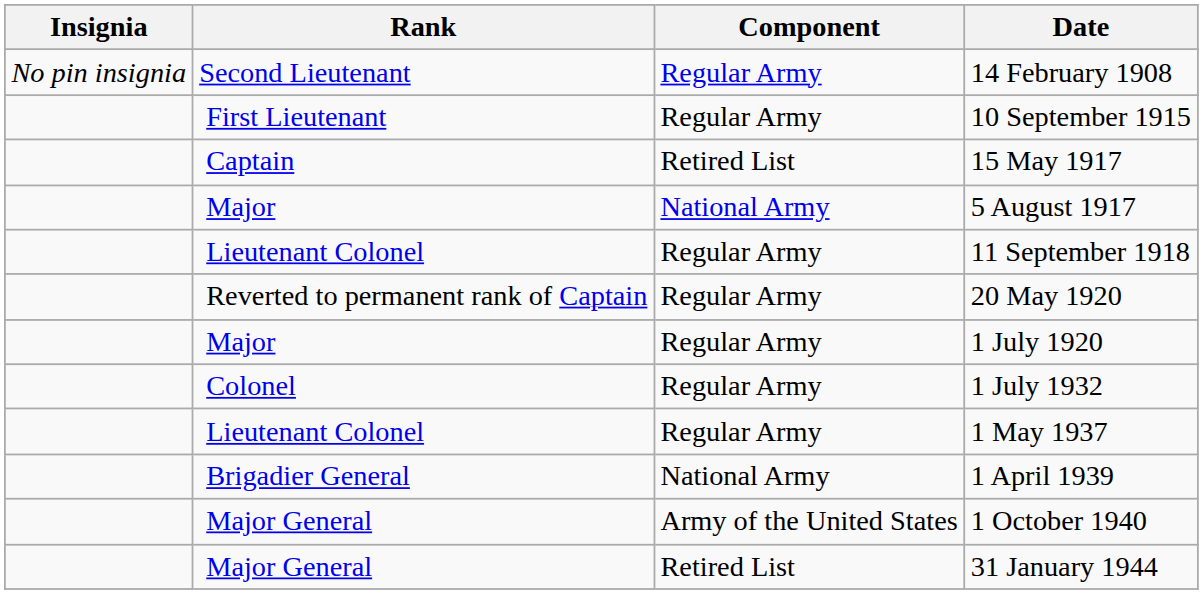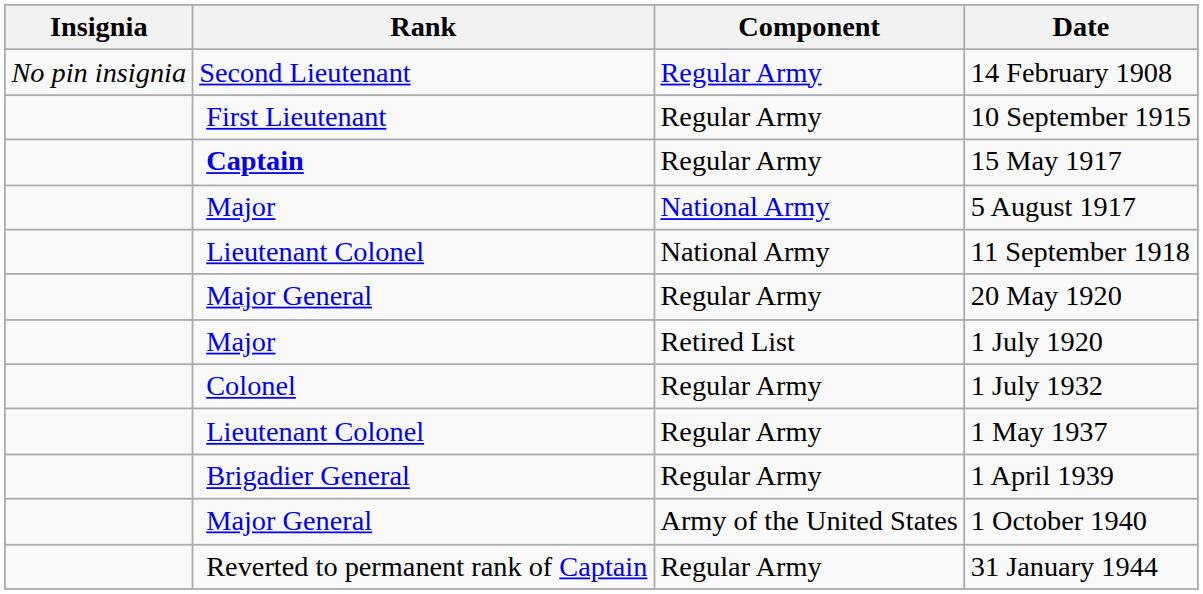15 May 1917 | Rank: normal -> bold
15 May 1917 | Component: Retired List -> Regular Army
11 September 1918 | Component: Regular Army -> National Army
20 May 1920 | Rank: Reverted to permanent rank of Captain -> Major General
1 July 1920 | Component: Regular Army -> Retired List
1 April 1939 | Component: National Army -> Regular Army
31 January 1944 | Rank: Major General -> Reverted to permanent rank of Captain
31 January 1944 | Component: Retired List -> Regular Army
